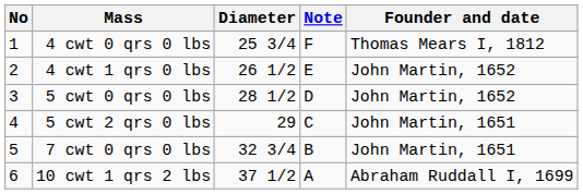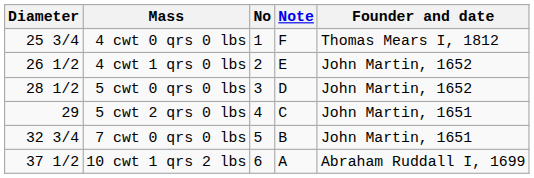columns swapped: No <-> Diameter
